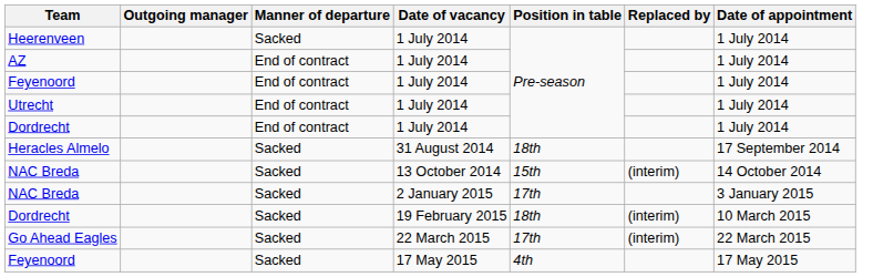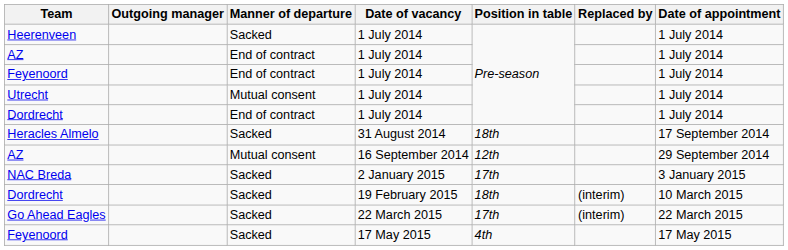Utrecht | Manner of departure: End of contract -> Mutual consent
+ row: AZ | Mutual consent | 16 September 2014 | 12th | 29 September 2014
- row: NAC Breda | Sacked | 13 October 2014 | 15th | (interim) | 14 October 2014
